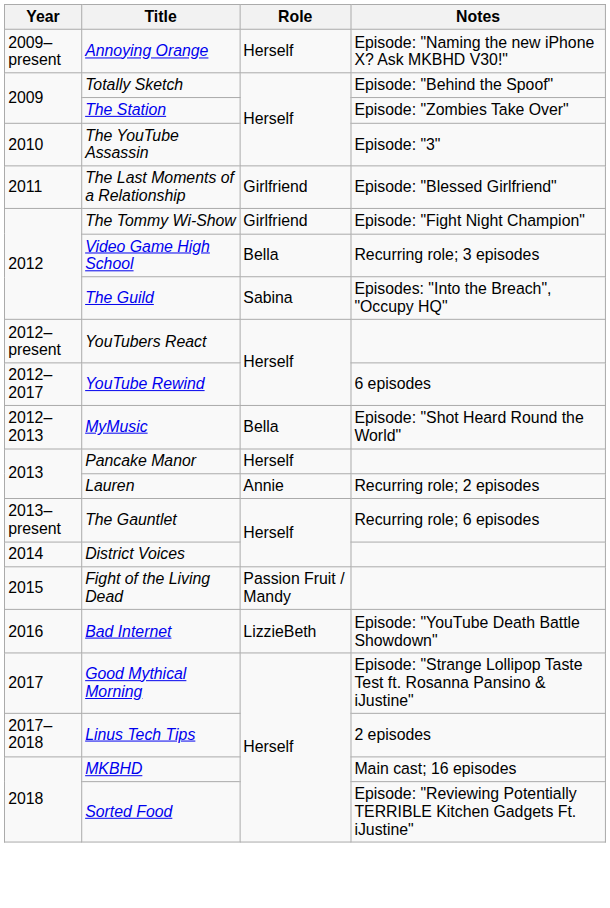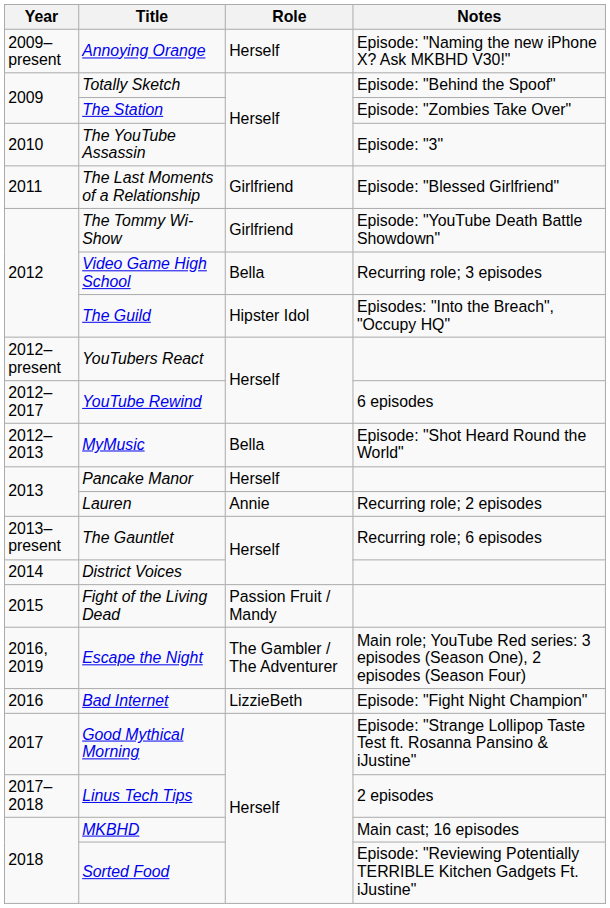The Tommy Wi-Show | Notes: Episode: "Fight Night Champion" -> Episode: "YouTube Death Battle Showdown"
The Guild | Role: Sabina -> Hipster Idol
+ row: 2016, 2019 | Escape the Night | The Gambler / The Adventurer | Main role; YouTube Red series: 3 episodes (Season One), 2 episodes (Season Four)
Bad Internet | Notes: Episode: "YouTube Death Battle Showdown" -> Episode: "Fight Night Champion"
